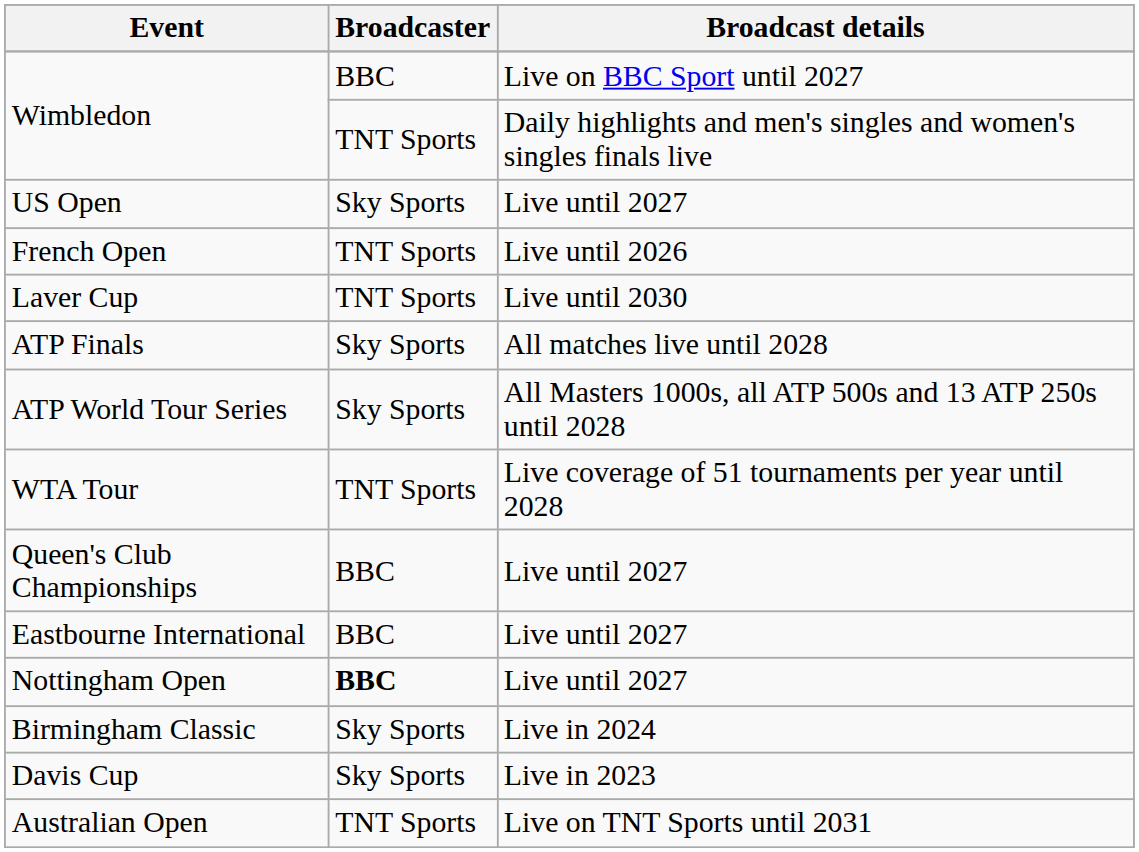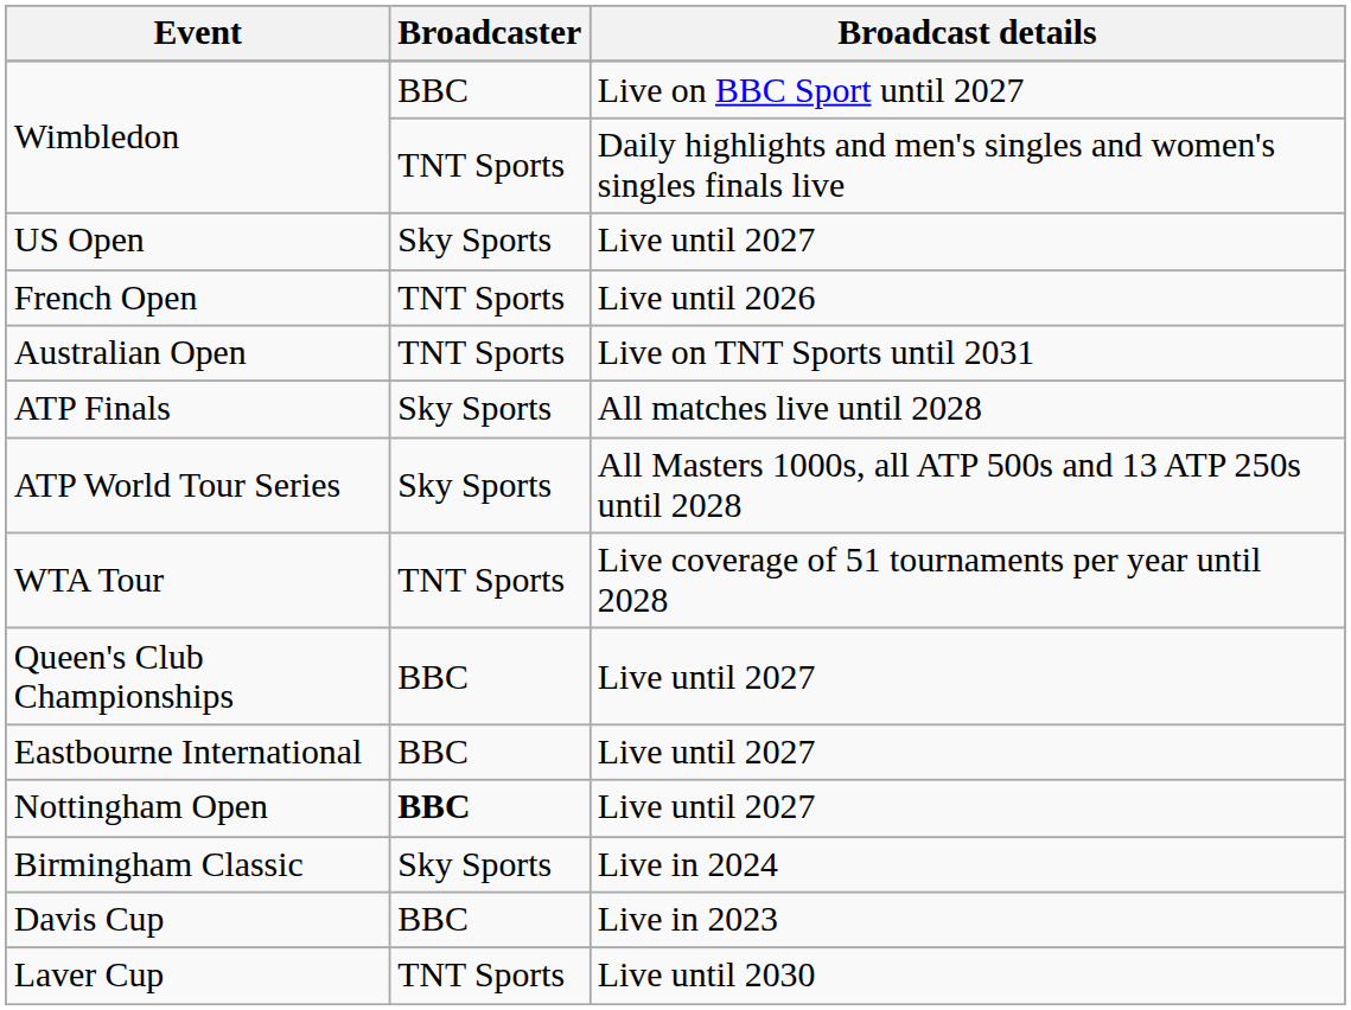rows swapped: Australian Open <-> Laver Cup
Davis Cup | Broadcaster: Sky Sports -> BBC
